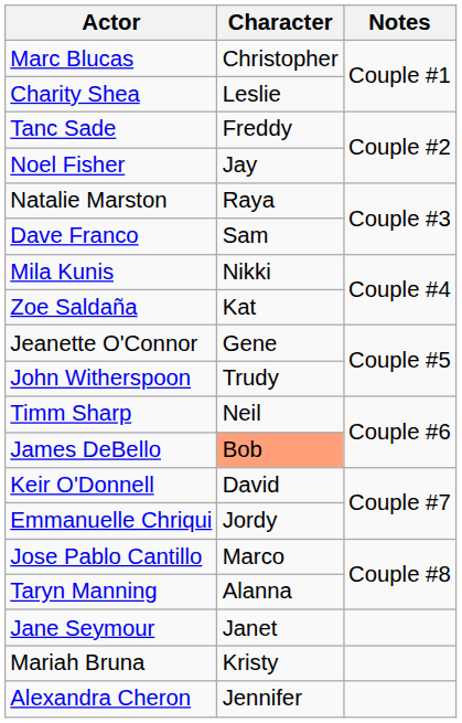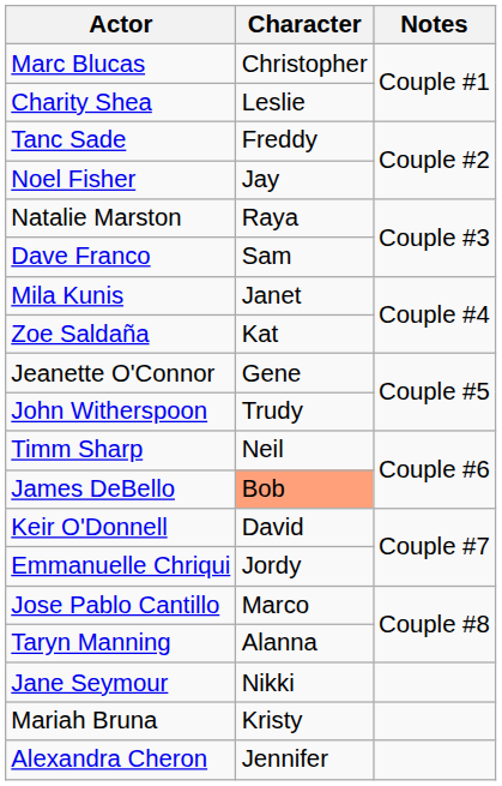Mila Kunis | Character: Nikki -> Janet
Jane Seymour | Character: Janet -> Nikki
